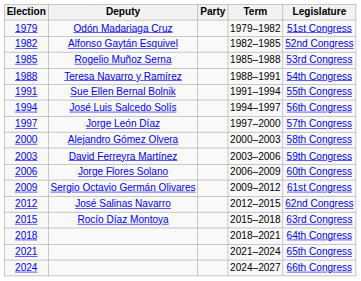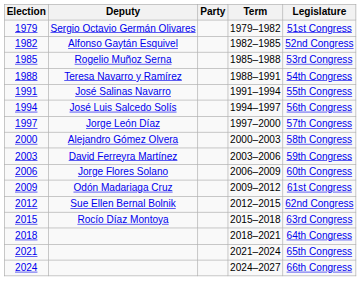1979 | Deputy: Odón Madariaga Cruz -> Sergio Octavio Germán Olivares
1991 | Deputy: Sue Ellen Bernal Bolnik -> José Salinas Navarro
2009 | Deputy: Sergio Octavio Germán Olivares -> Odón Madariaga Cruz
2012 | Deputy: José Salinas Navarro -> Sue Ellen Bernal Bolnik
